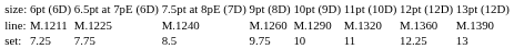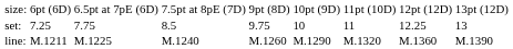rows swapped: set: <-> line:
